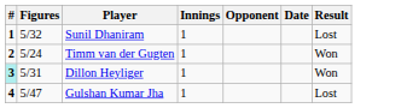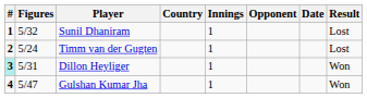+ column: Country
Timm van der Gugten | Result: Won -> Lost
Gulshan Kumar Jha | Result: Lost -> Won
